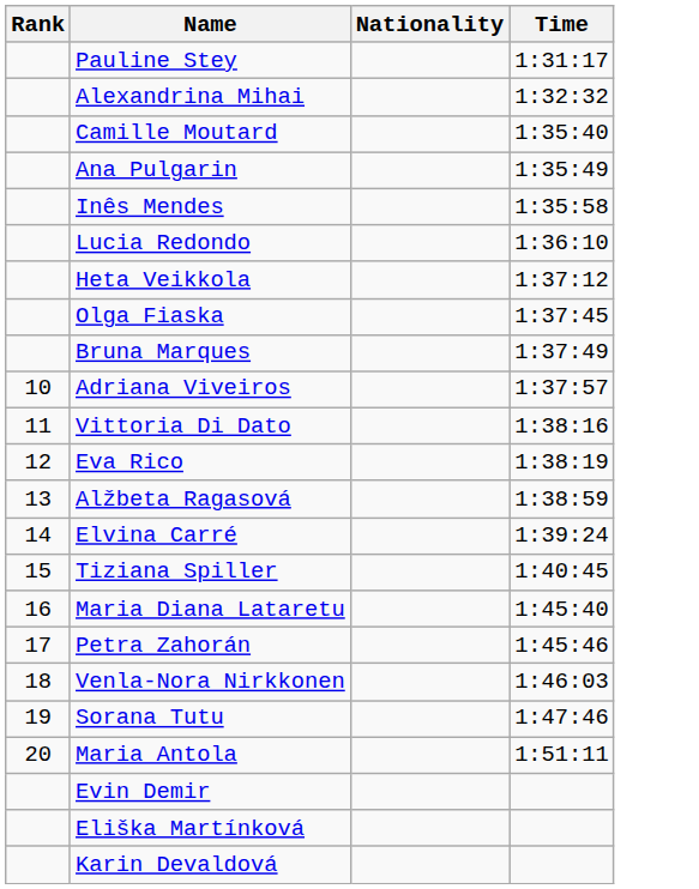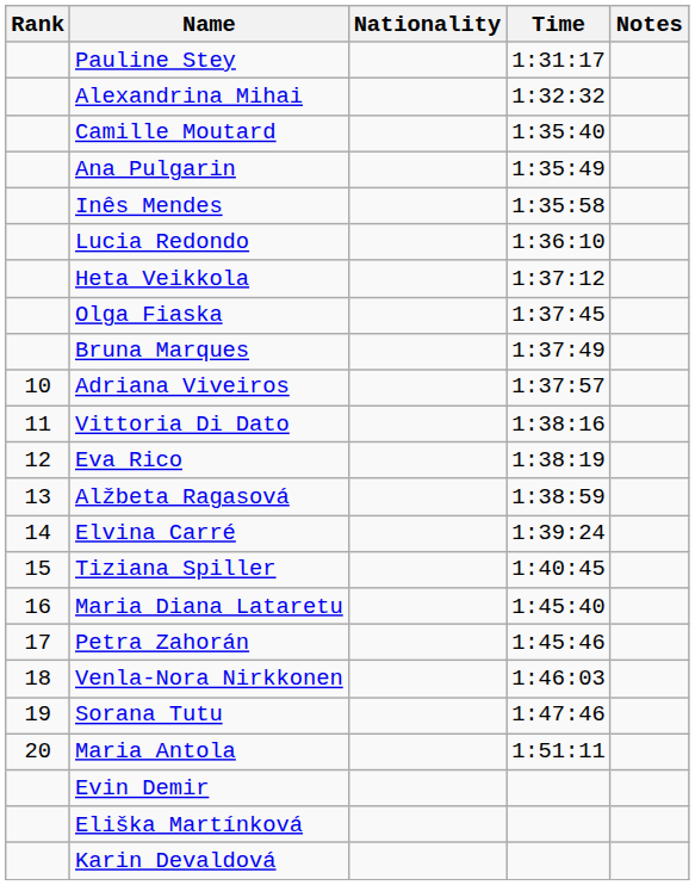+ column: Notes
